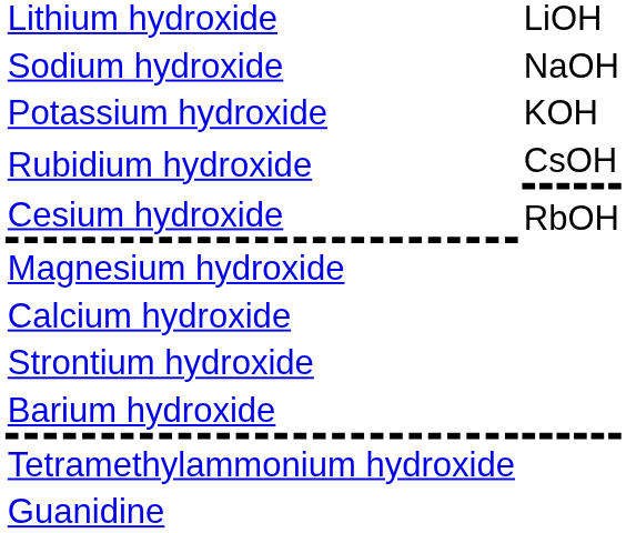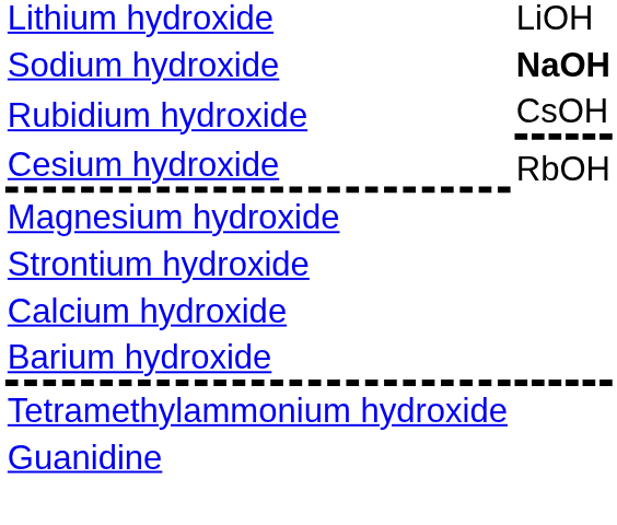Sodium hydroxide | column 2: normal -> bold
- row: Potassium hydroxide | KOH
rows swapped: Calcium hydroxide <-> Strontium hydroxide
